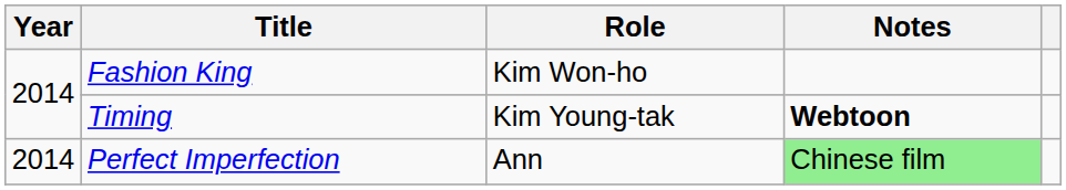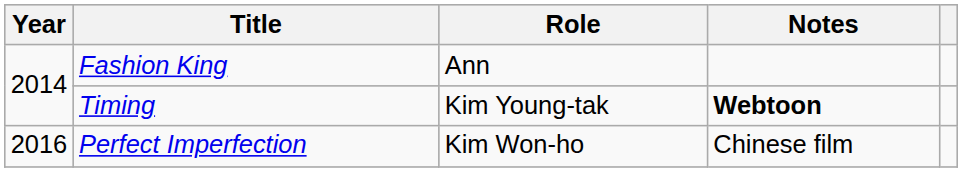Fashion King | Role: Kim Won-ho -> Ann
Perfect Imperfection | Year: 2014 -> 2016
Perfect Imperfection | Role: Ann -> Kim Won-ho
Perfect Imperfection | Notes: lightgreen background -> no background
